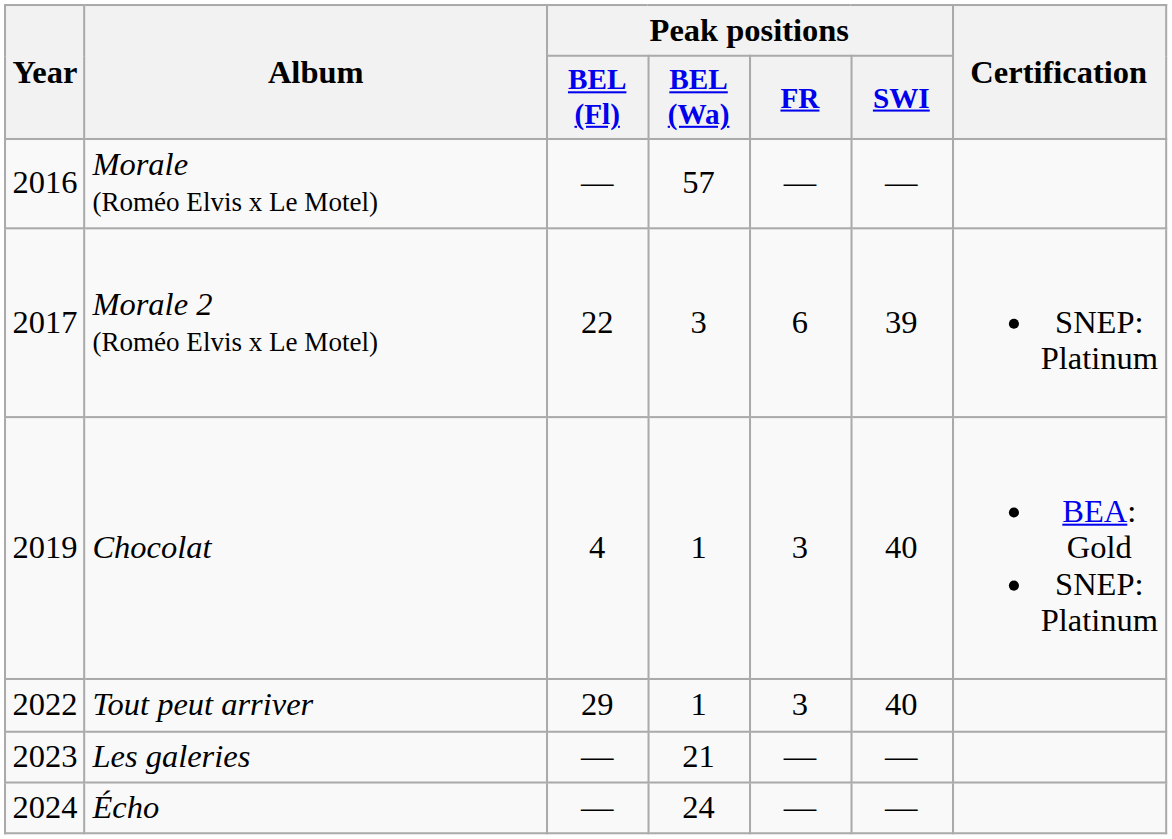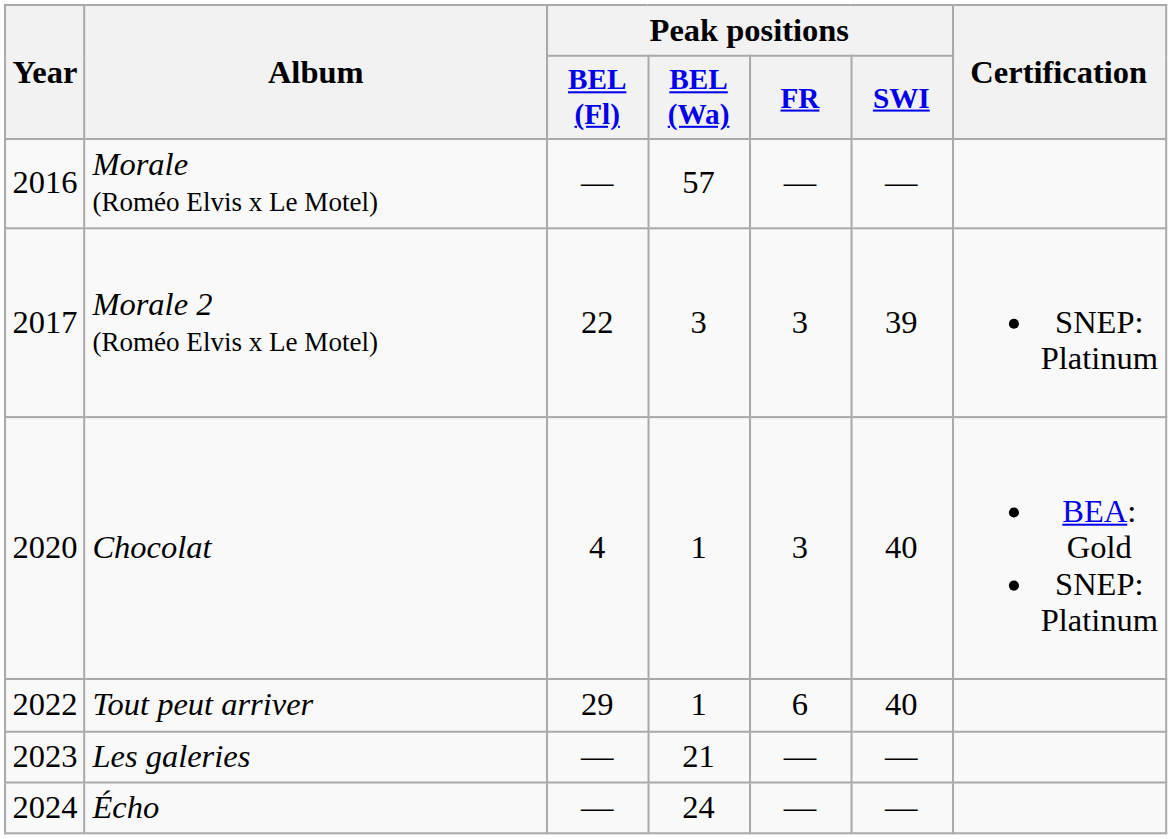Morale 2 (Roméo Elvis x Le Motel) | Peak positions / FR: 6 -> 3
Chocolat | Year: 2019 -> 2020
Tout peut arriver | Peak positions / FR: 3 -> 6
